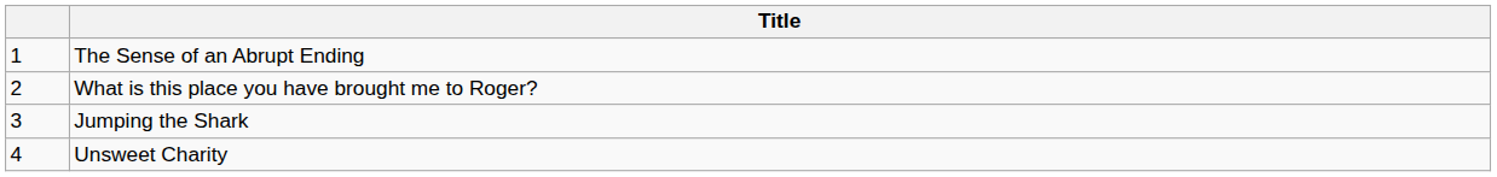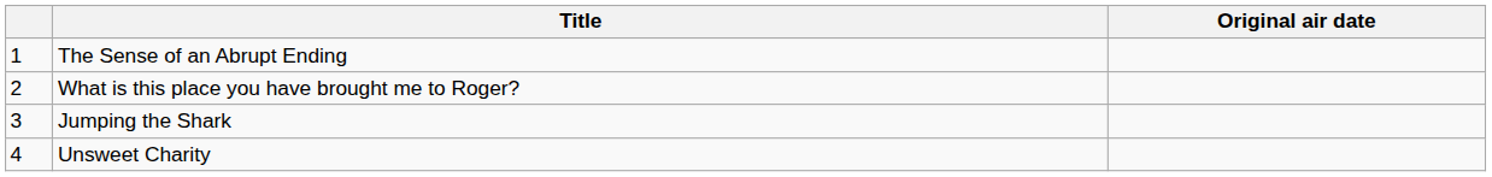+ column: Original air date
